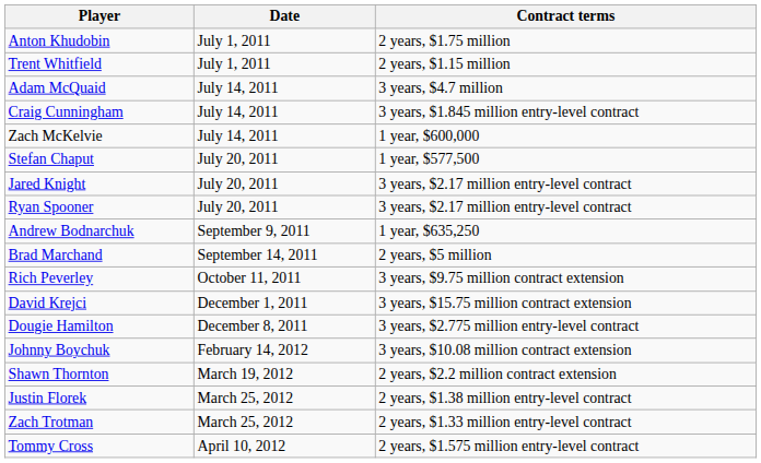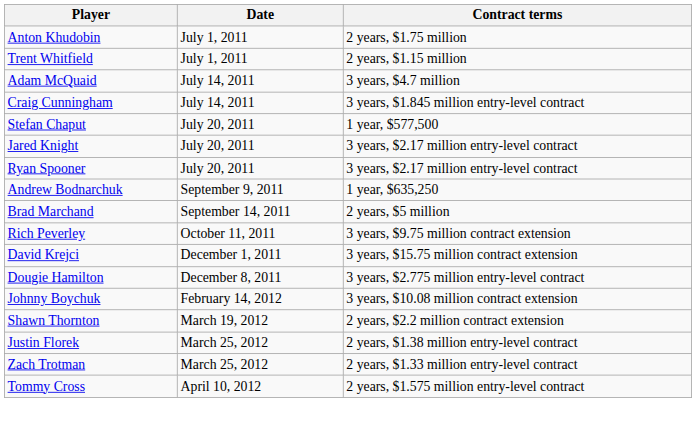- row: Zach McKelvie | July 14, 2011 | 1 year, $600,000
